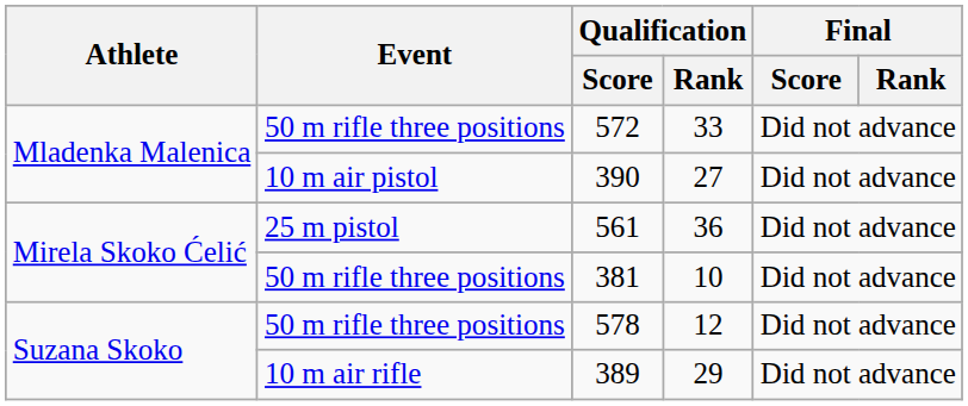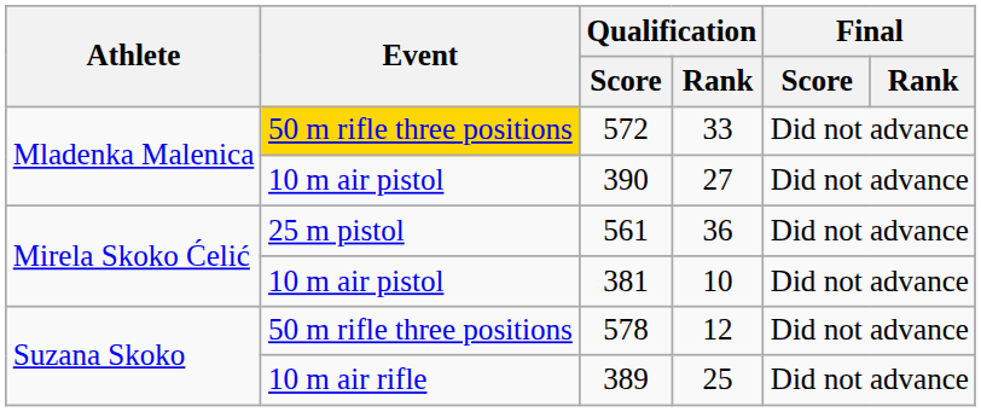572 | Event: no background -> gold background
381 | Event: 50 m rifle three positions -> 10 m air pistol
389 | Qualification / Rank: 29 -> 25
